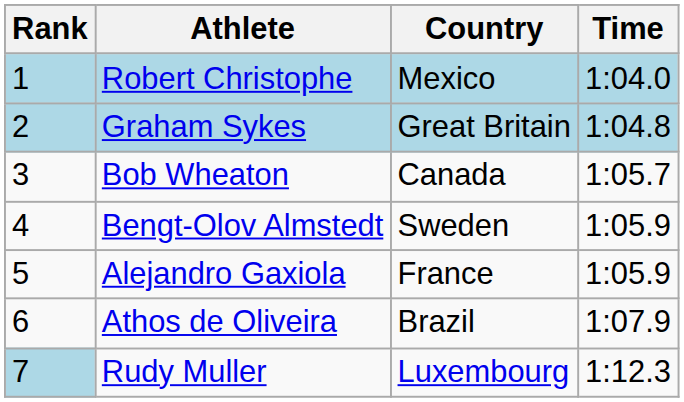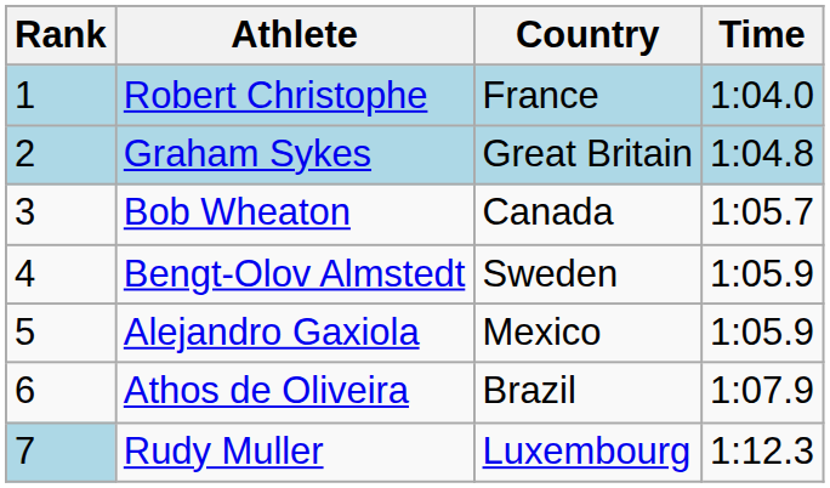Robert Christophe | Country: Mexico -> France
Alejandro Gaxiola | Country: France -> Mexico
